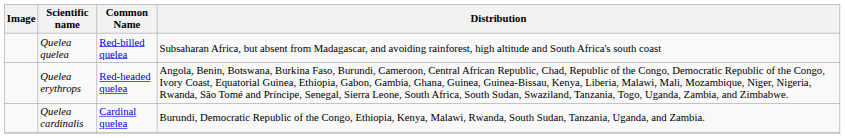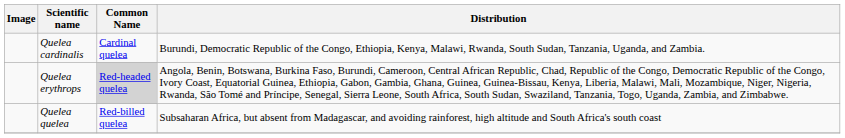rows swapped: Quelea cardinalis <-> Quelea quelea
Quelea erythrops | Common Name: no background -> lightgrey background
